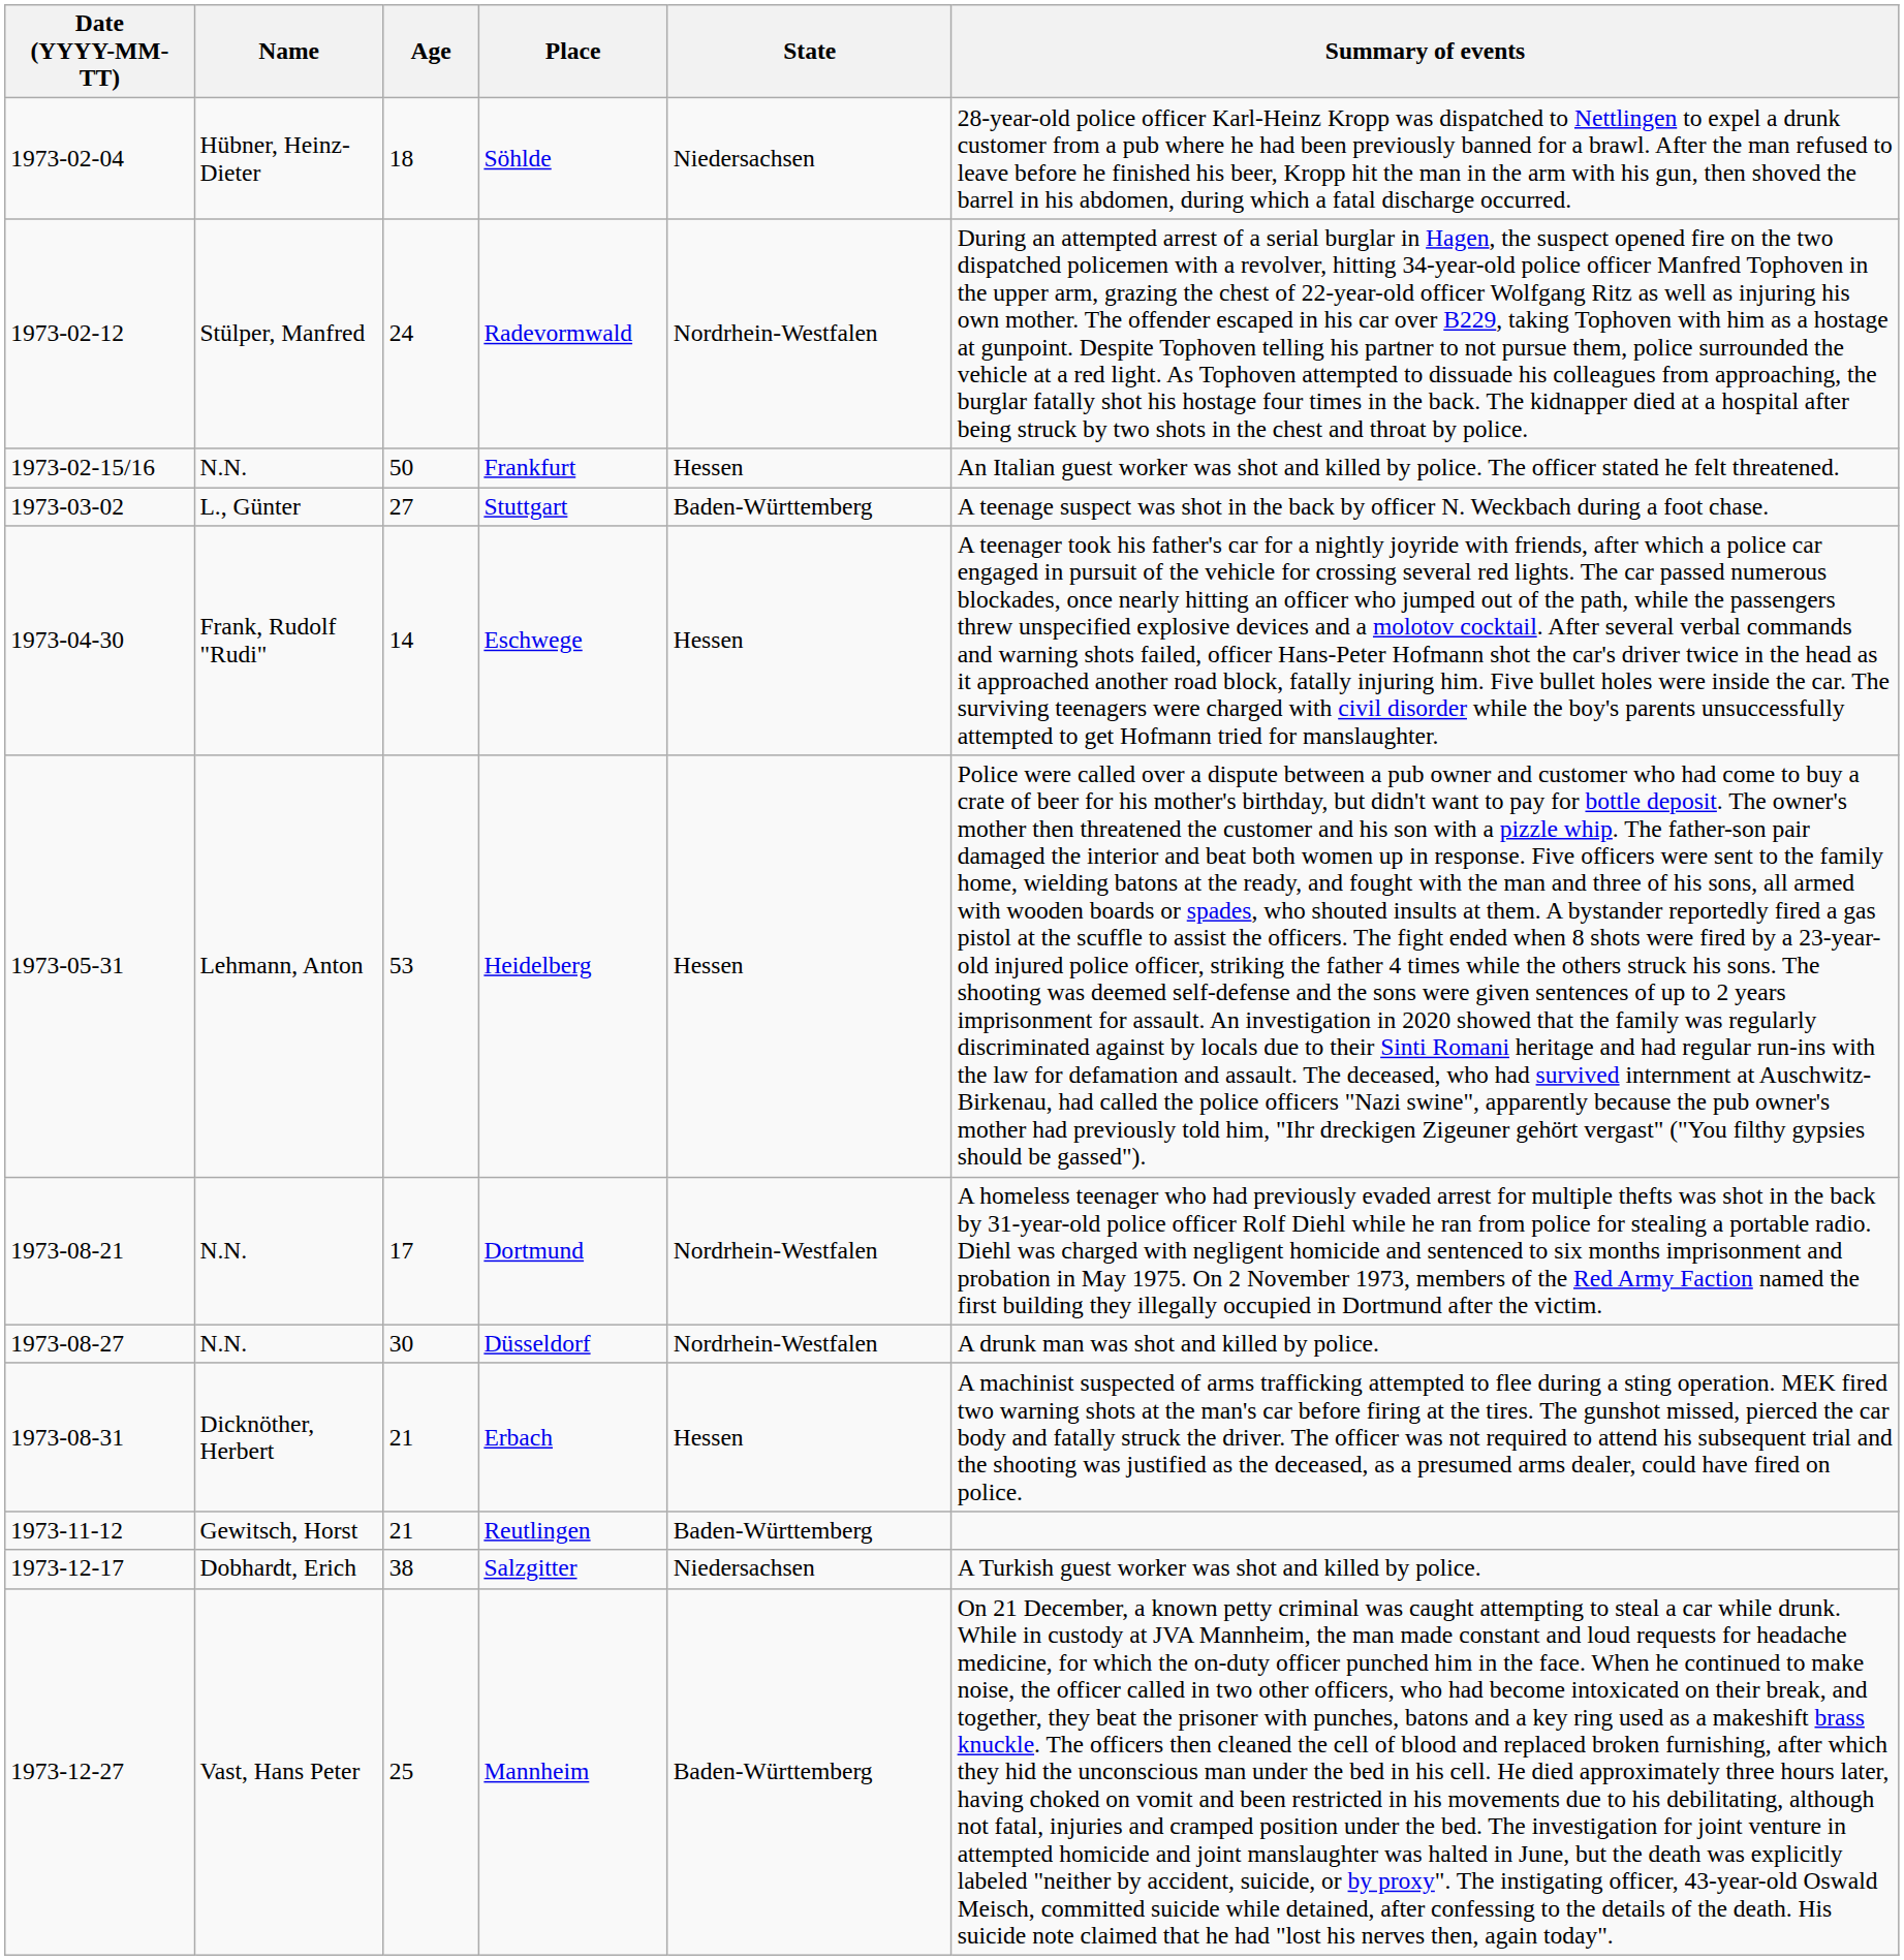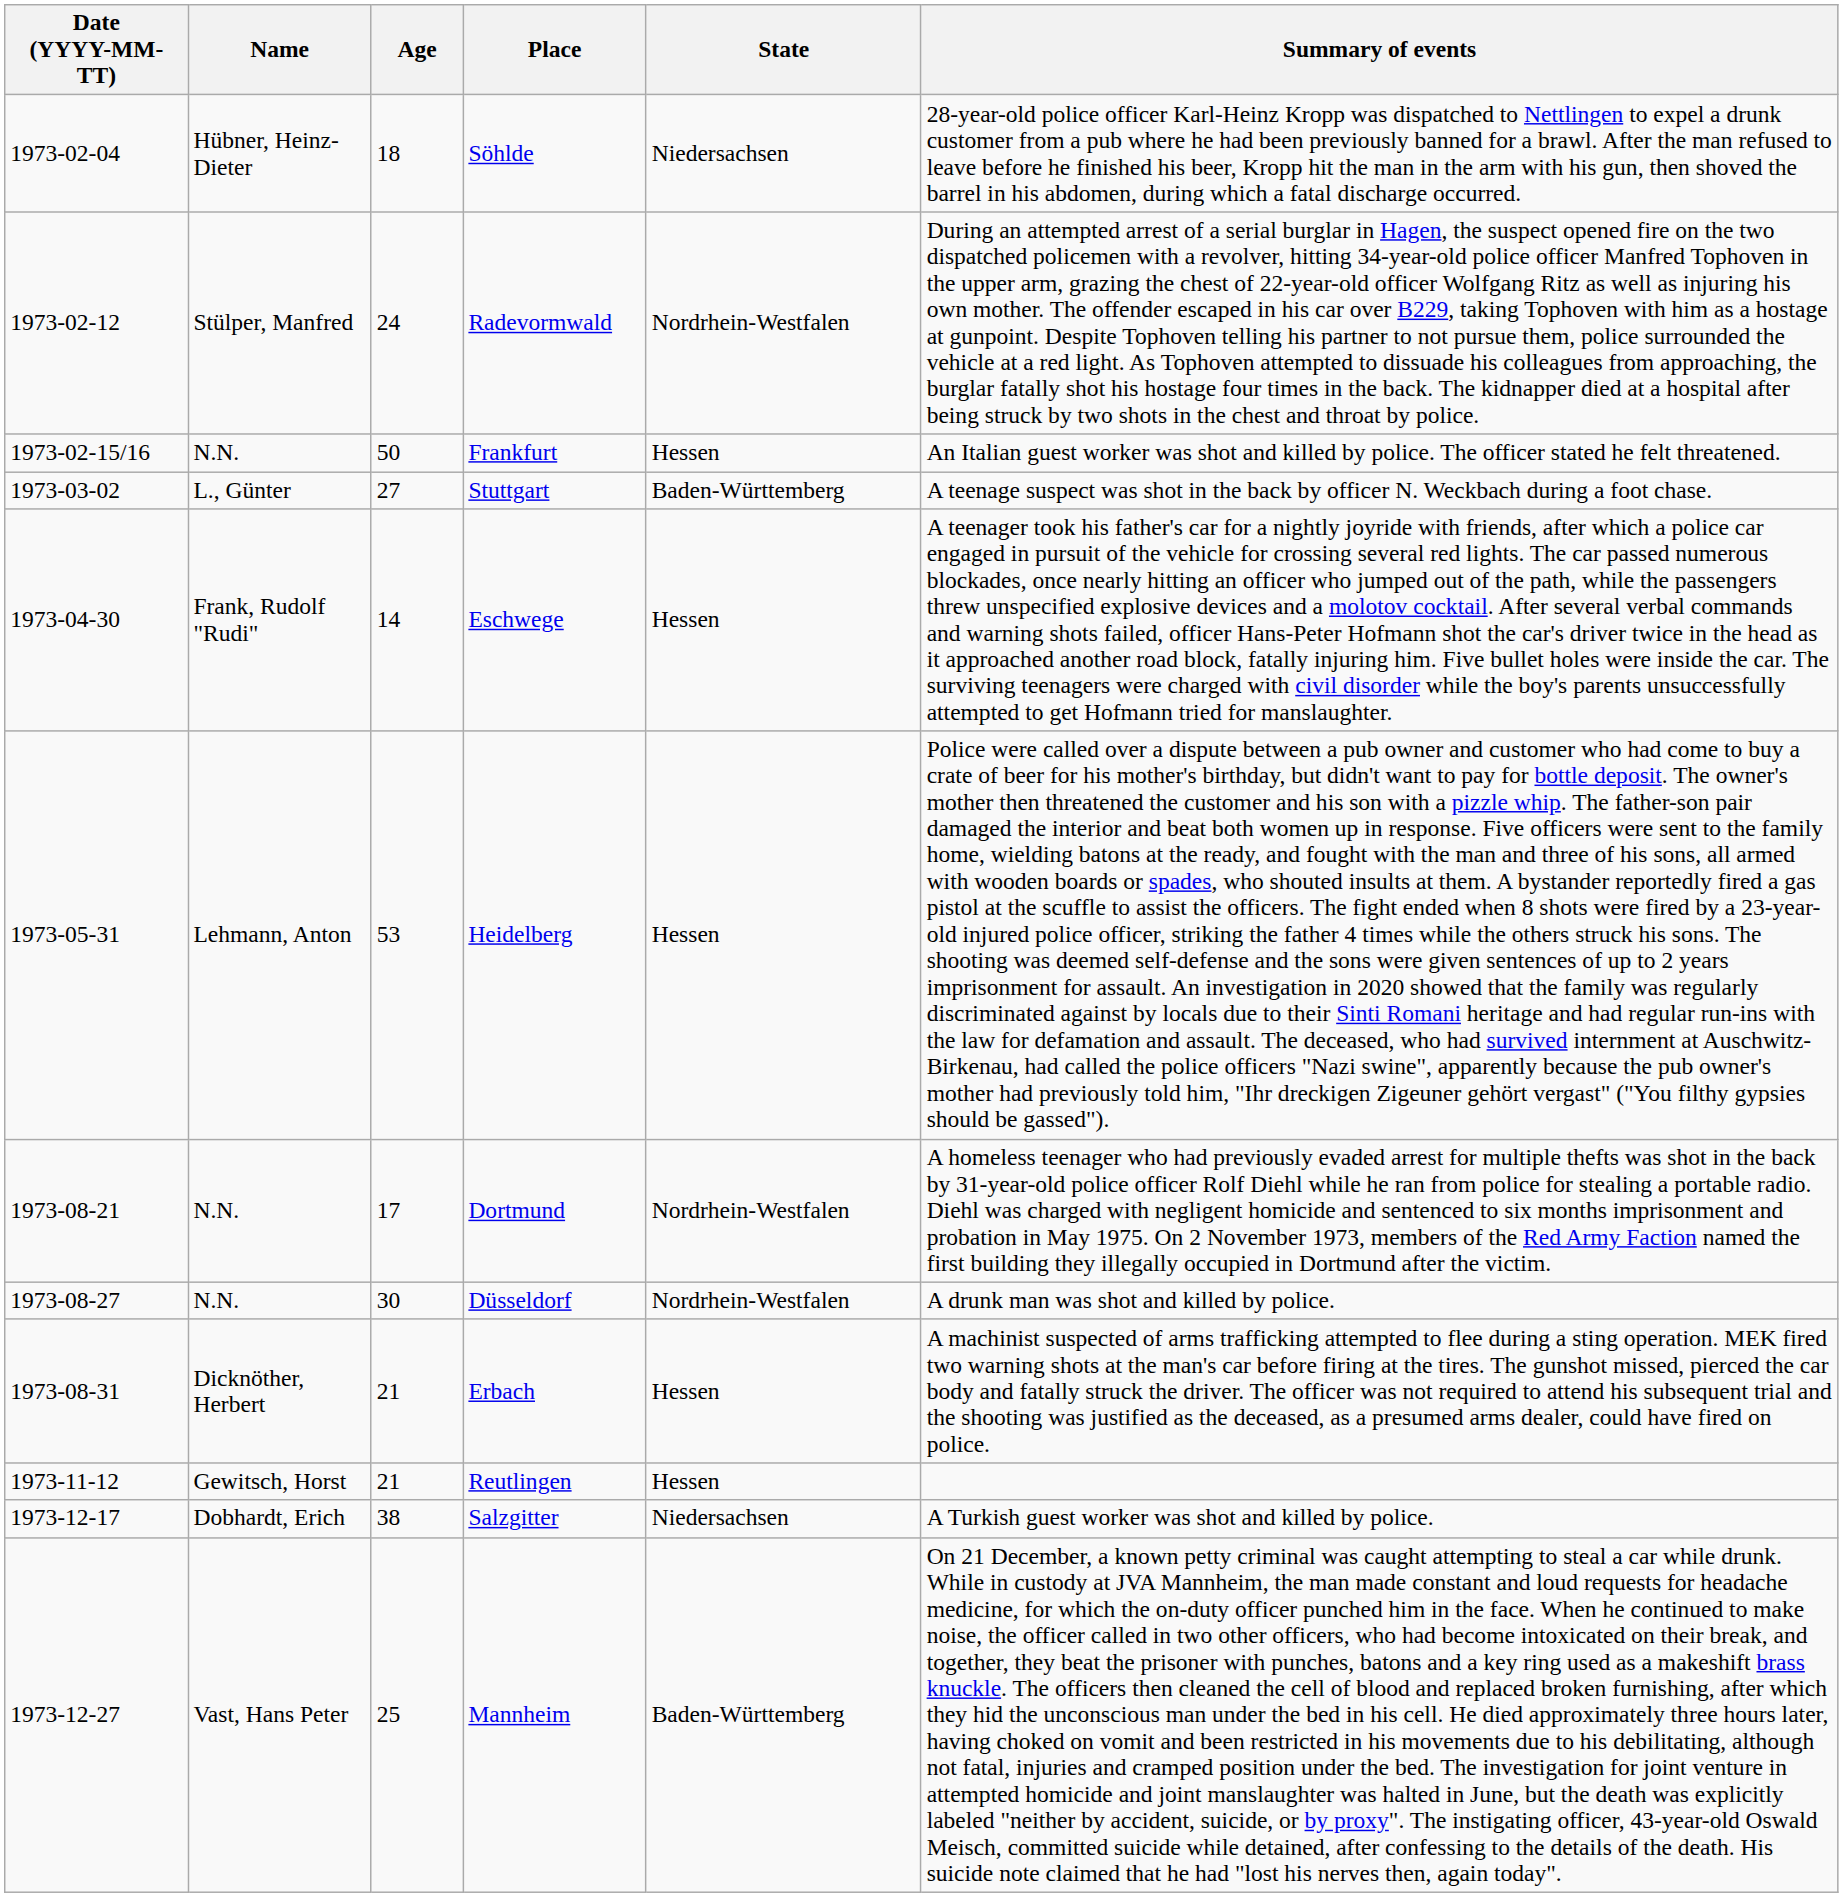Reutlingen | State: Baden-Württemberg -> Hessen
